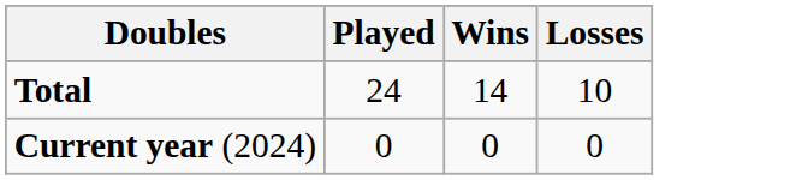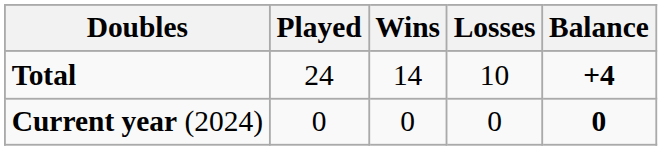+ column: Balance | +4 | 0
